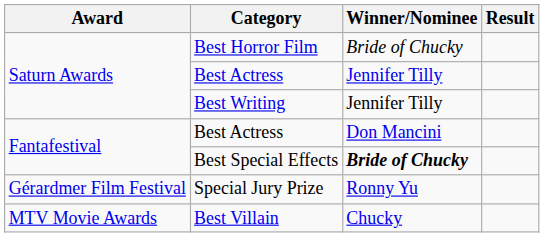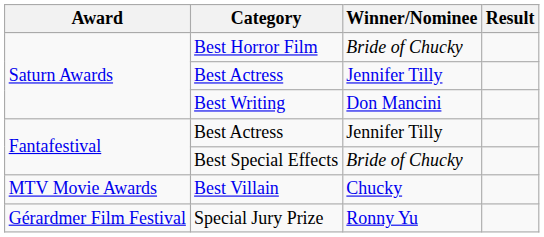Best Writing | Winner/Nominee: Jennifer Tilly -> Don Mancini
Fantafestival / Best Actress | Winner/Nominee: Don Mancini -> Jennifer Tilly
Best Special Effects | Winner/Nominee: bold -> normal
rows swapped: Special Jury Prize <-> Best Villain
